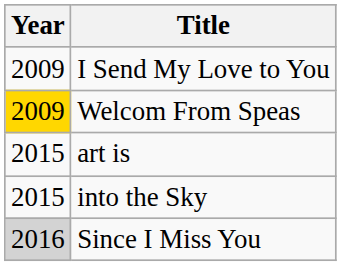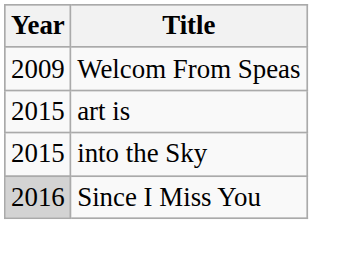- row: 2009 | I Send My Love to You
Welcom From Speas | Year: gold background -> no background
